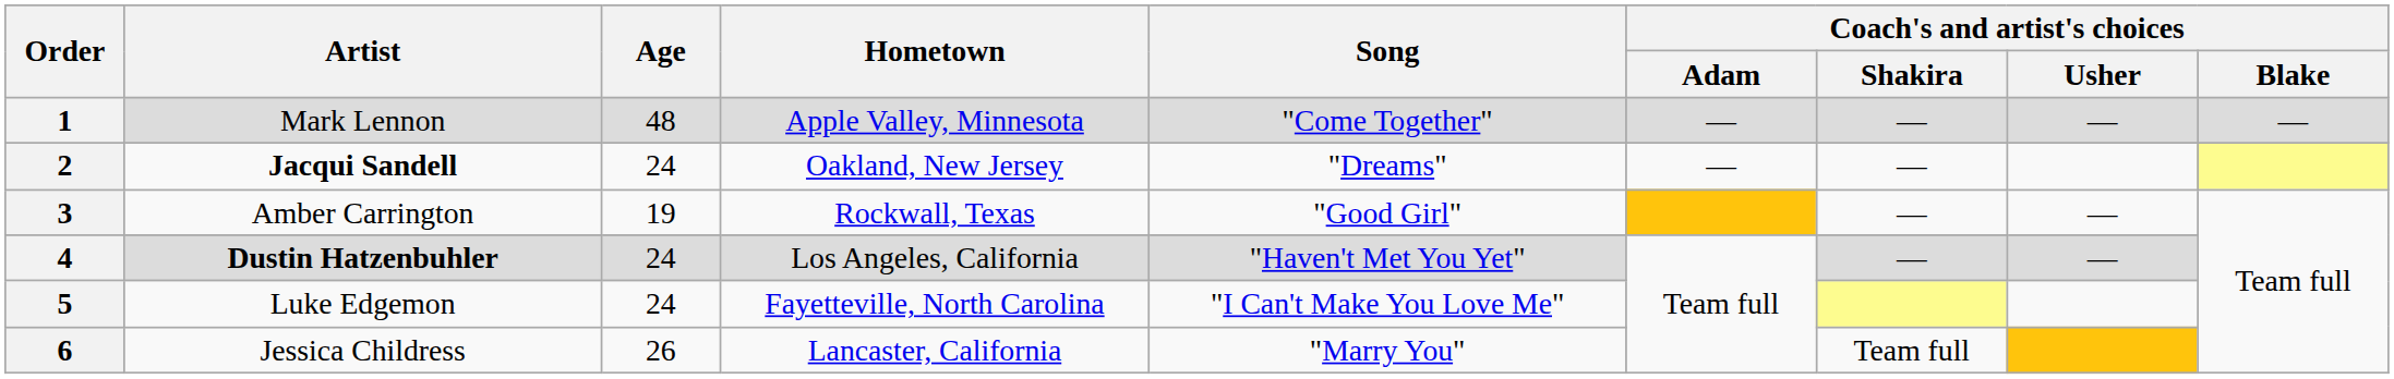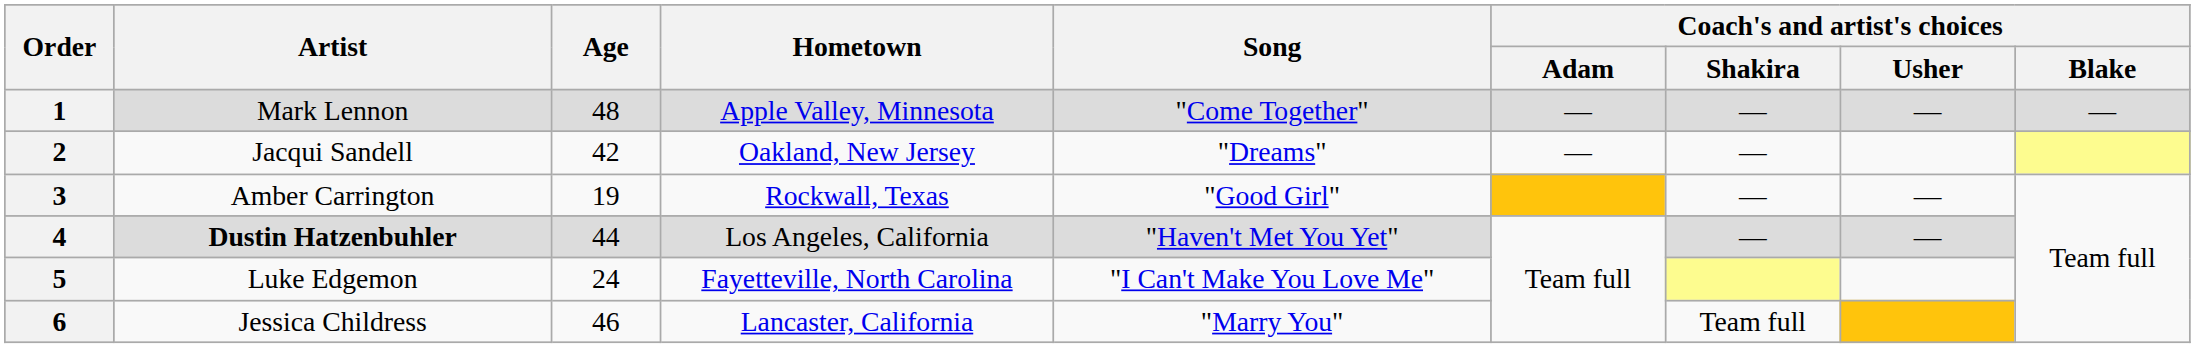2 | Artist: bold -> normal
2 | Age: 24 -> 42
4 | Age: 24 -> 44
6 | Age: 26 -> 46
